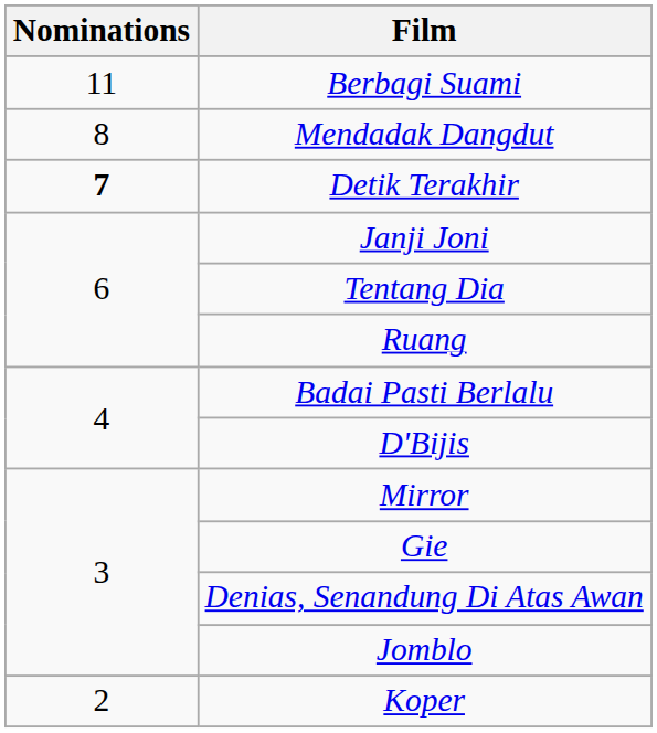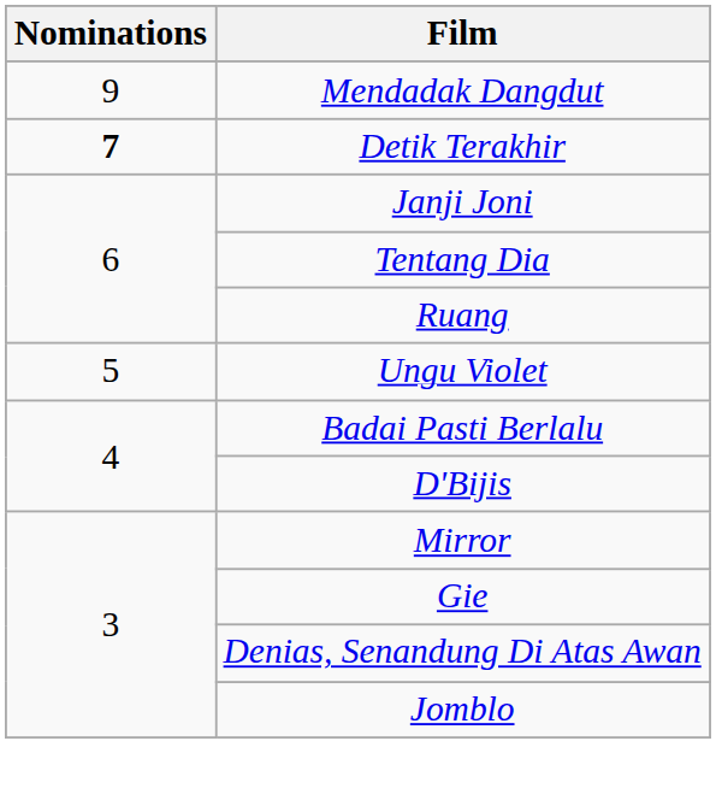- row: 11 | Berbagi Suami
Mendadak Dangdut | Nominations: 8 -> 9
+ row: 5 | Ungu Violet
- row: 2 | Koper
